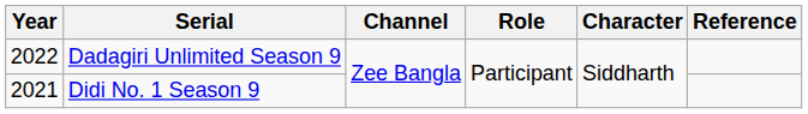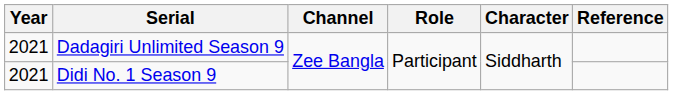Dadagiri Unlimited Season 9 | Year: 2022 -> 2021
